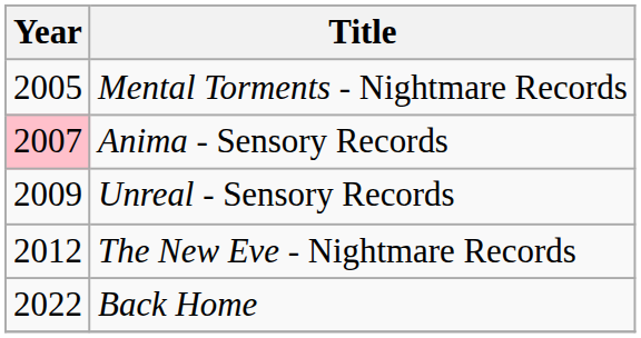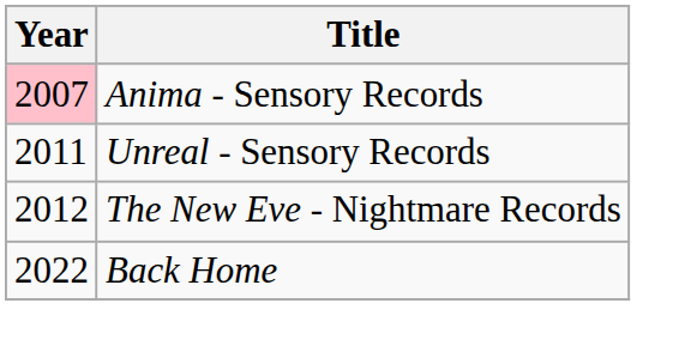- row: 2005 | Mental Torments - Nightmare Records
Unreal - Sensory Records | Year: 2009 -> 2011
